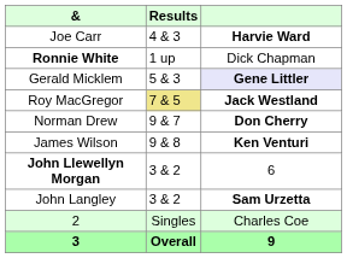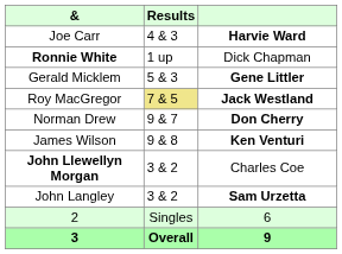Gerald Micklem | column 3: lavender background -> no background
John Llewellyn Morgan | column 3: 6 -> Charles Coe
2 | column 3: Charles Coe -> 6
